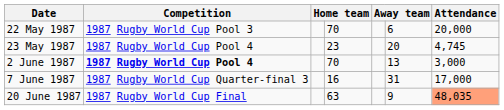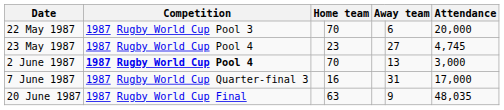23 May 1987 | column 6: 20 -> 27
20 June 1987 | Attendance: lightsalmon background -> no background
